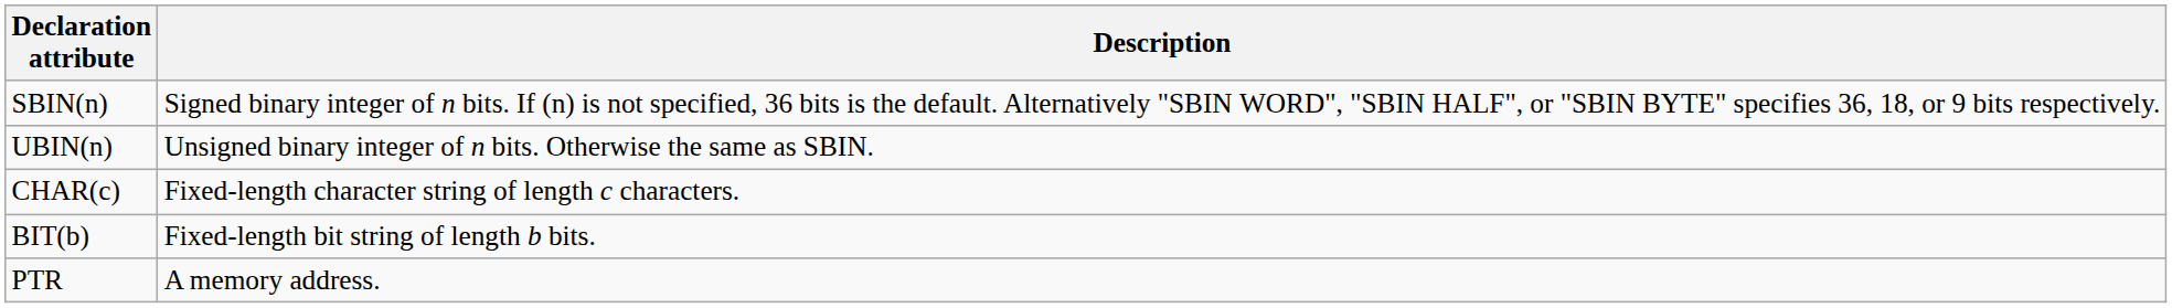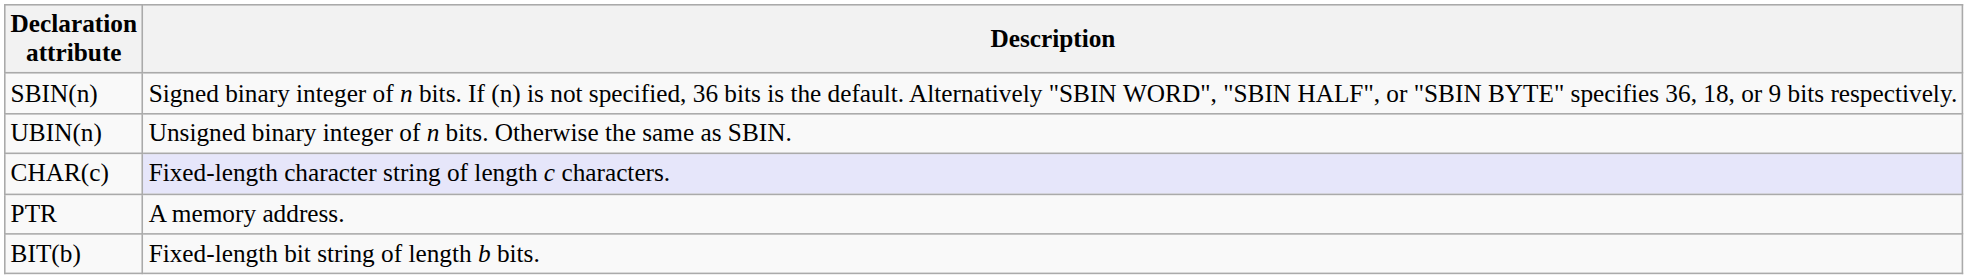CHAR(c) | Description: no background -> lavender background
rows swapped: BIT(b) <-> PTR
